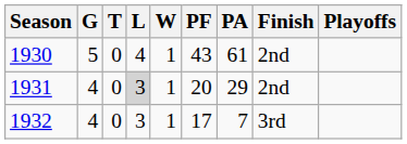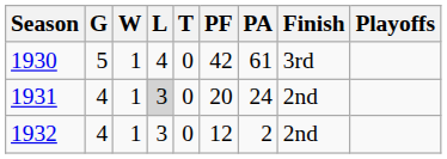columns swapped: W <-> T
1930 | PF: 43 -> 42
1930 | Finish: 2nd -> 3rd
1931 | PA: 29 -> 24
1932 | PF: 17 -> 12
1932 | PA: 7 -> 2
1932 | Finish: 3rd -> 2nd
